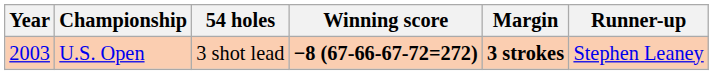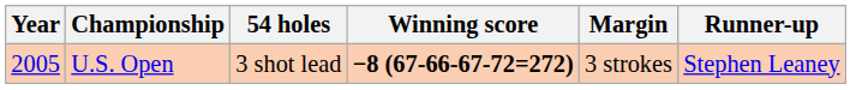U.S. Open | Year: 2003 -> 2005
U.S. Open | Margin: bold -> normal
